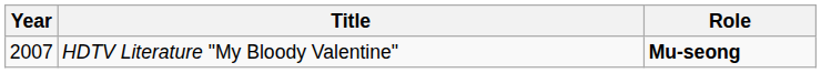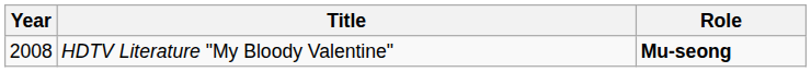HDTV Literature "My Bloody Valentine" | Year: 2007 -> 2008
